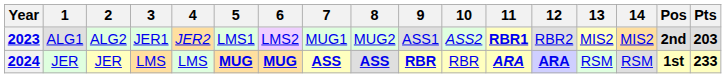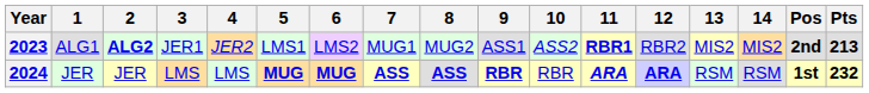2023 | 2: normal -> bold
2023 | Pts: 203 -> 213
2024 | Pts: 233 -> 232
